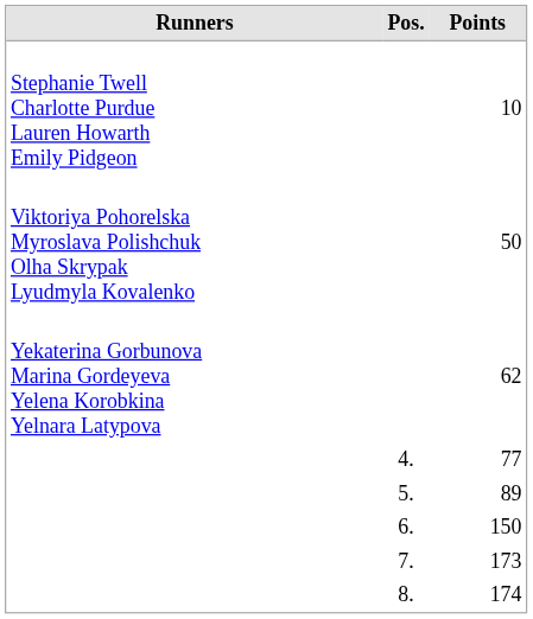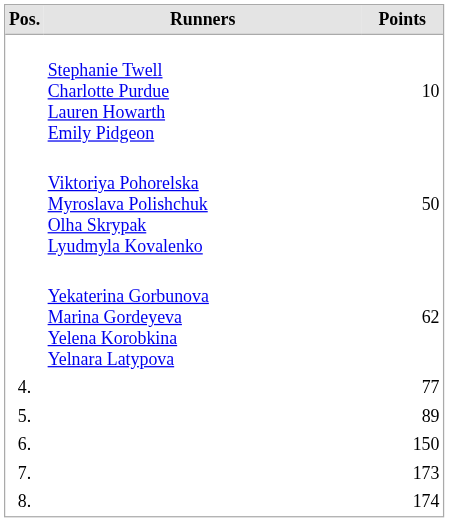columns swapped: Pos. <-> Runners
